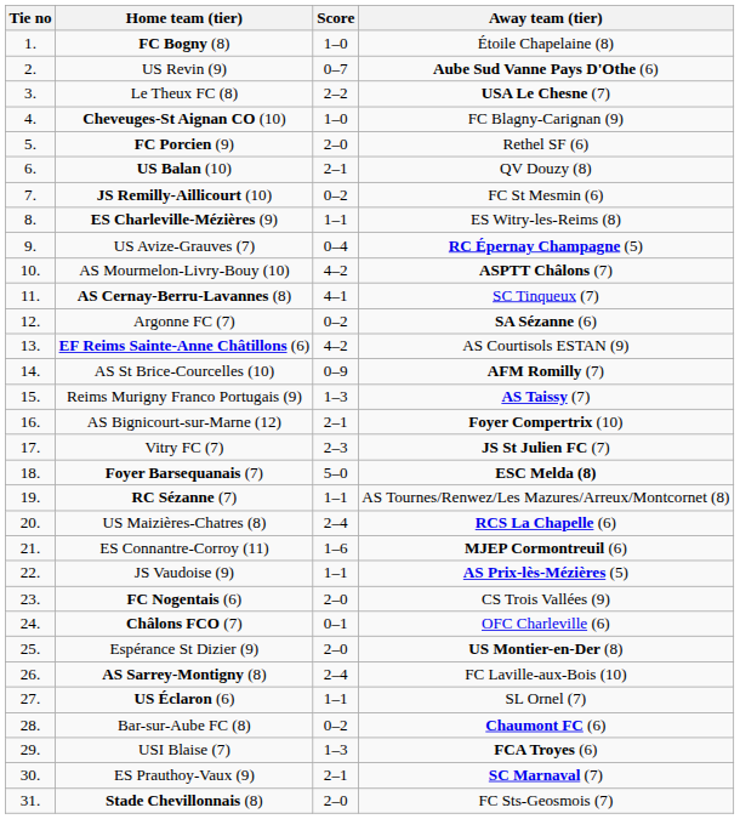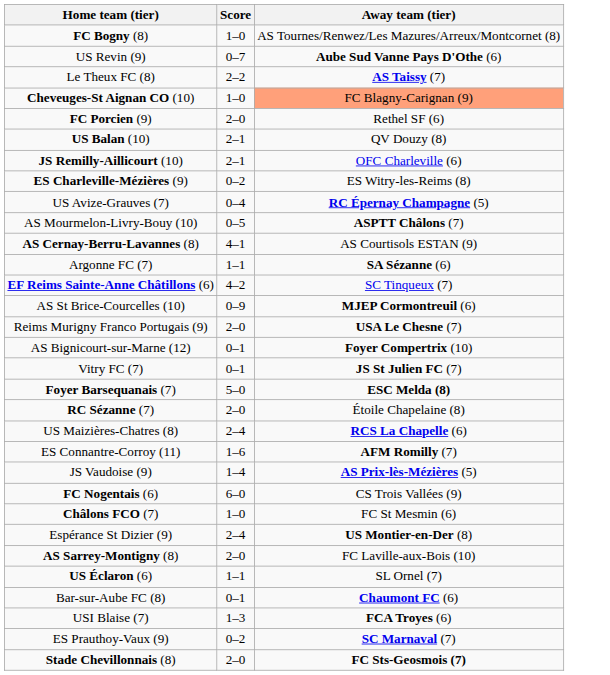- column: Tie no | 1. | 2. | 3. | 4. | 5. | 6. | 7. | 8. | 9. | 10. | 11. | 12. | 13. | 14. | 15. | 16. | 17. | 18. | 19. | 20. | 21. | 22. | 23. | 24. | 25. | 26. | 27. | 28. | 29. | 30. | 31.
FC Bogny (8) | Away team (tier): Étoile Chapelaine (8) -> AS Tournes/Renwez/Les Mazures/Arreux/Montcornet (8)
Le Theux FC (8) | Away team (tier): USA Le Chesne (7) -> AS Taissy (7)
Cheveuges-St Aignan CO (10) | Away team (tier): no background -> lightsalmon background
JS Remilly-Aillicourt (10) | Score: 0–2 -> 2–1
JS Remilly-Aillicourt (10) | Away team (tier): FC St Mesmin (6) -> OFC Charleville (6)
ES Charleville-Mézières (9) | Score: 1–1 -> 0–2
AS Mourmelon-Livry-Bouy (10) | Score: 4–2 -> 0–5
AS Cernay-Berru-Lavannes (8) | Away team (tier): SC Tinqueux (7) -> AS Courtisols ESTAN (9)
Argonne FC (7) | Score: 0–2 -> 1–1
EF Reims Sainte-Anne Châtillons (6) | Away team (tier): AS Courtisols ESTAN (9) -> SC Tinqueux (7)
AS St Brice-Courcelles (10) | Away team (tier): AFM Romilly (7) -> MJEP Cormontreuil (6)
Reims Murigny Franco Portugais (9) | Score: 1–3 -> 2–0
Reims Murigny Franco Portugais (9) | Away team (tier): AS Taissy (7) -> USA Le Chesne (7)
AS Bignicourt-sur-Marne (12) | Score: 2–1 -> 0–1
Vitry FC (7) | Score: 2–3 -> 0–1
RC Sézanne (7) | Score: 1–1 -> 2–0
RC Sézanne (7) | Away team (tier): AS Tournes/Renwez/Les Mazures/Arreux/Montcornet (8) -> Étoile Chapelaine (8)
ES Connantre-Corroy (11) | Away team (tier): MJEP Cormontreuil (6) -> AFM Romilly (7)
JS Vaudoise (9) | Score: 1–1 -> 1–4
FC Nogentais (6) | Score: 2–0 -> 6–0
Châlons FCO (7) | Score: 0–1 -> 1–0
Châlons FCO (7) | Away team (tier): OFC Charleville (6) -> FC St Mesmin (6)
Espérance St Dizier (9) | Score: 2–0 -> 2–4
AS Sarrey-Montigny (8) | Score: 2–4 -> 2–0
Bar-sur-Aube FC (8) | Score: 0–2 -> 0–1
ES Prauthoy-Vaux (9) | Score: 2–1 -> 0–2
Stade Chevillonnais (8) | Away team (tier): normal -> bold
